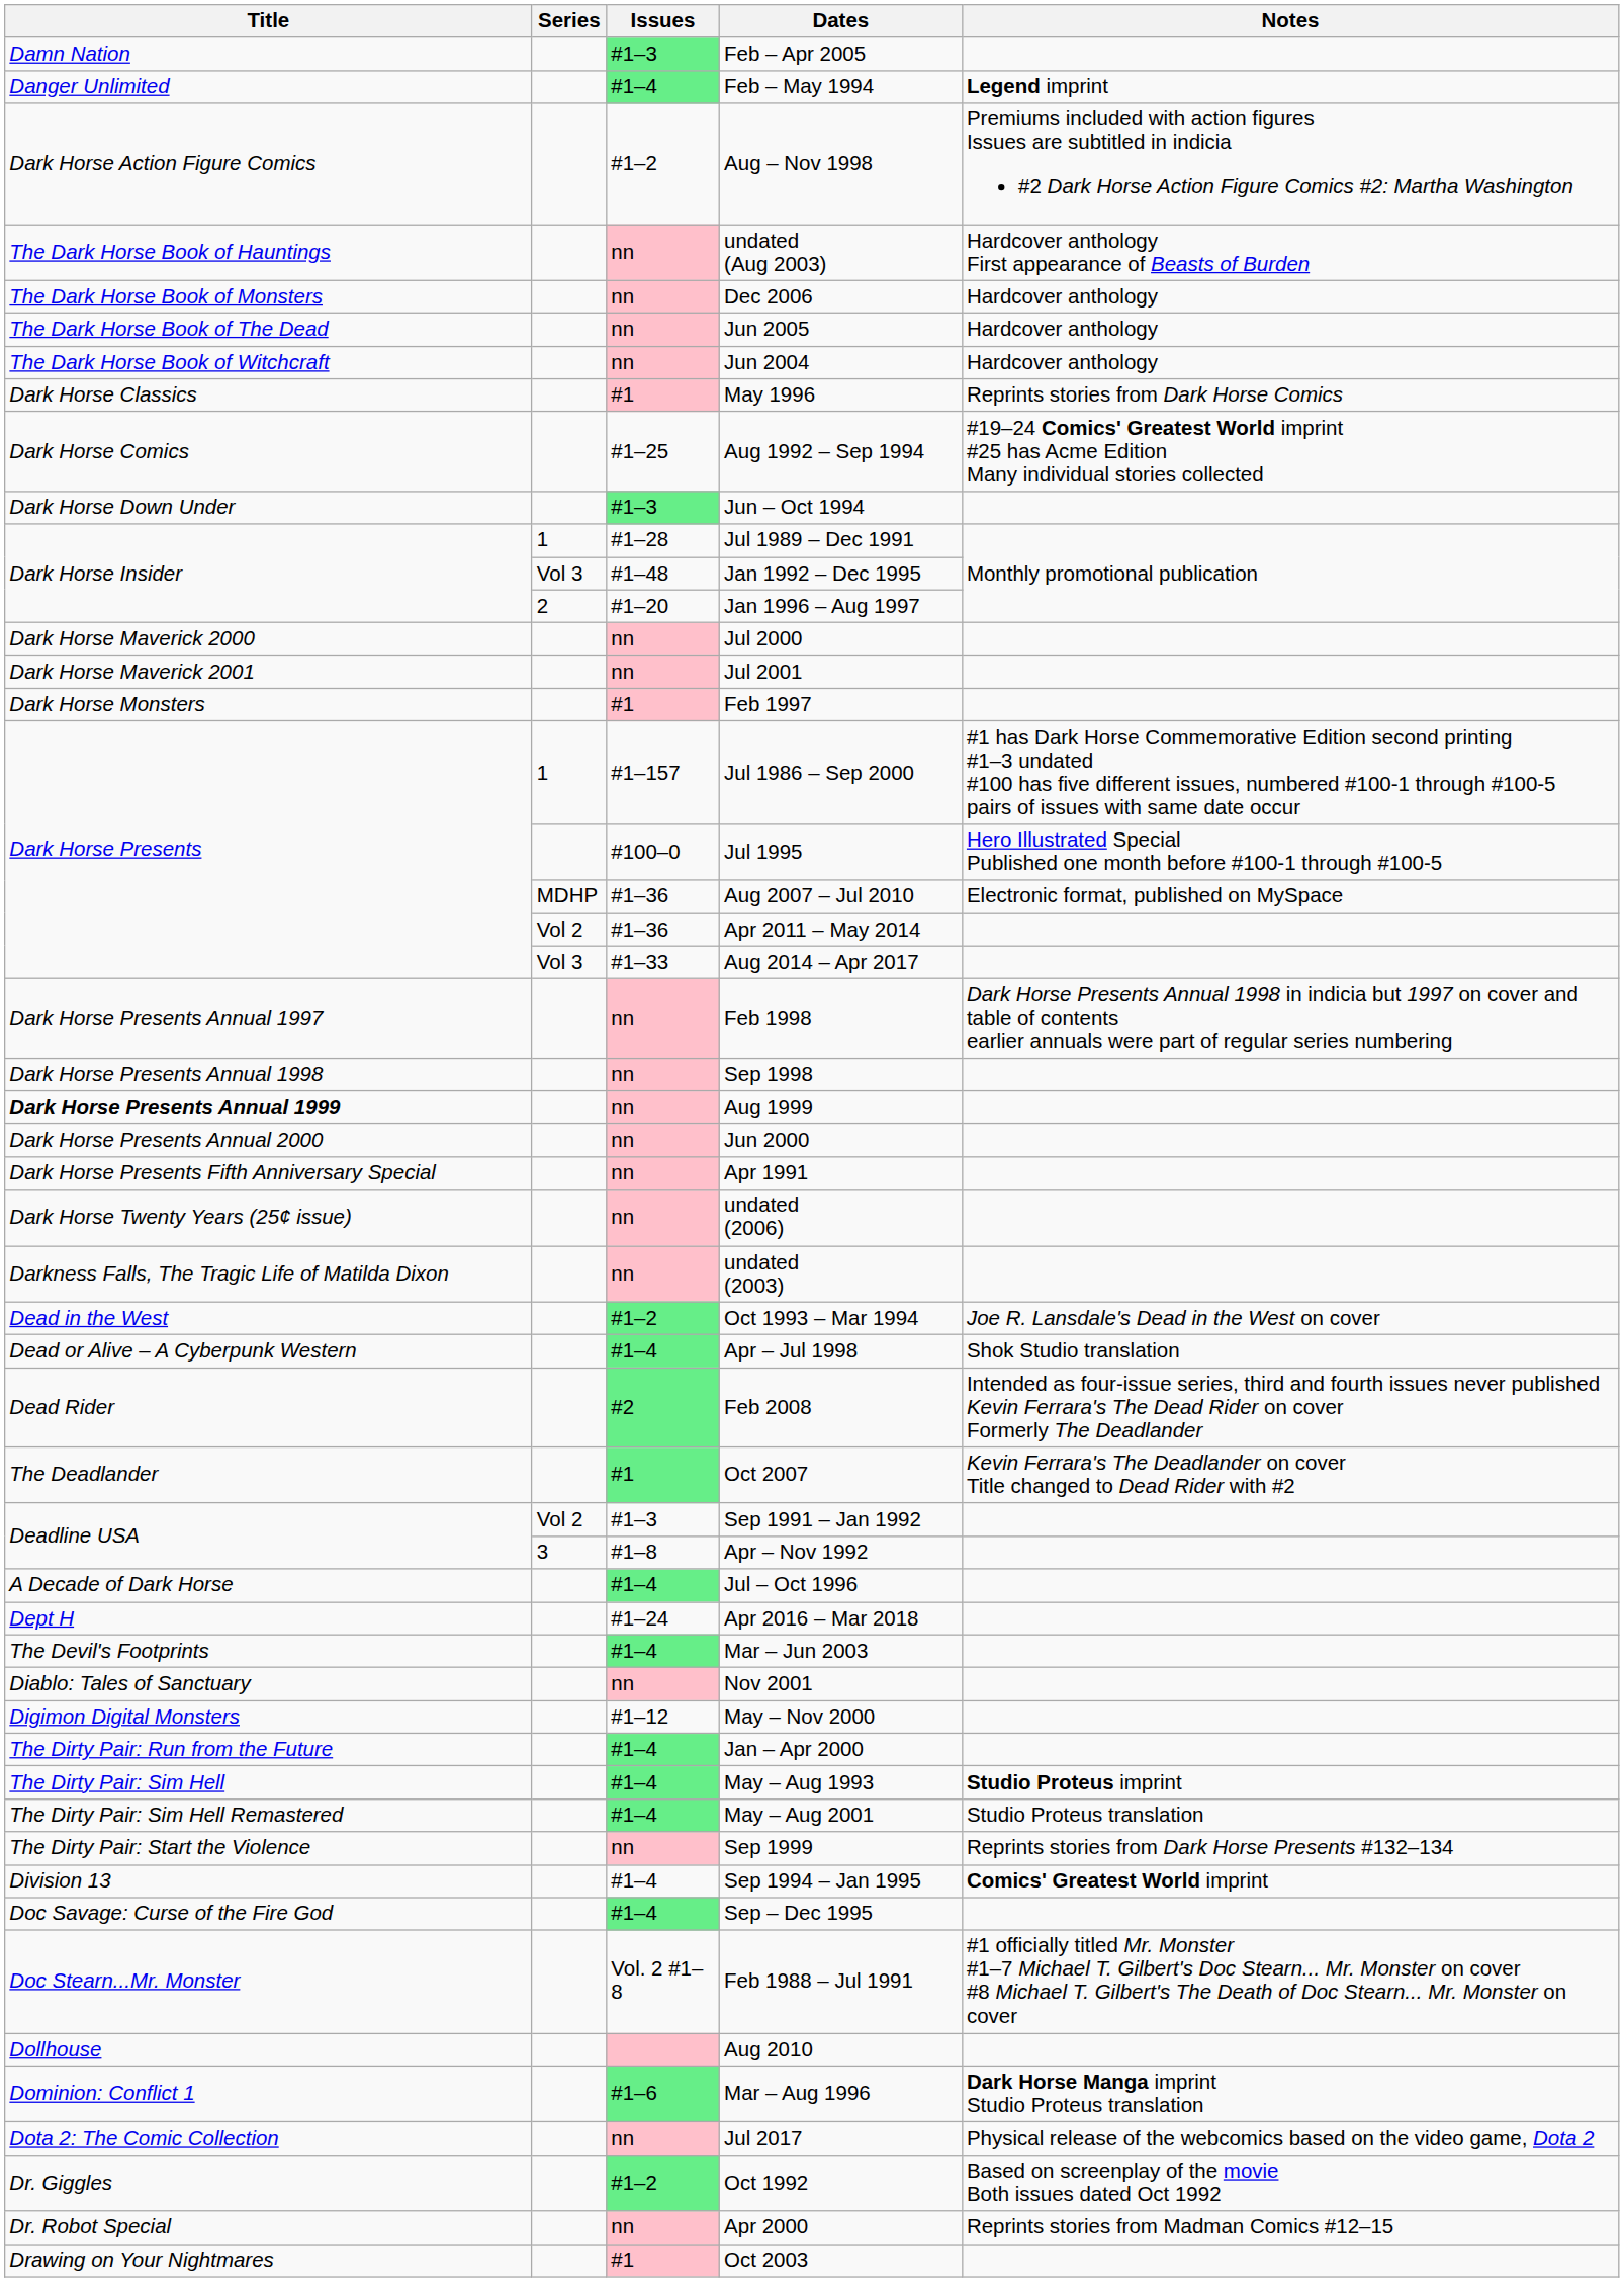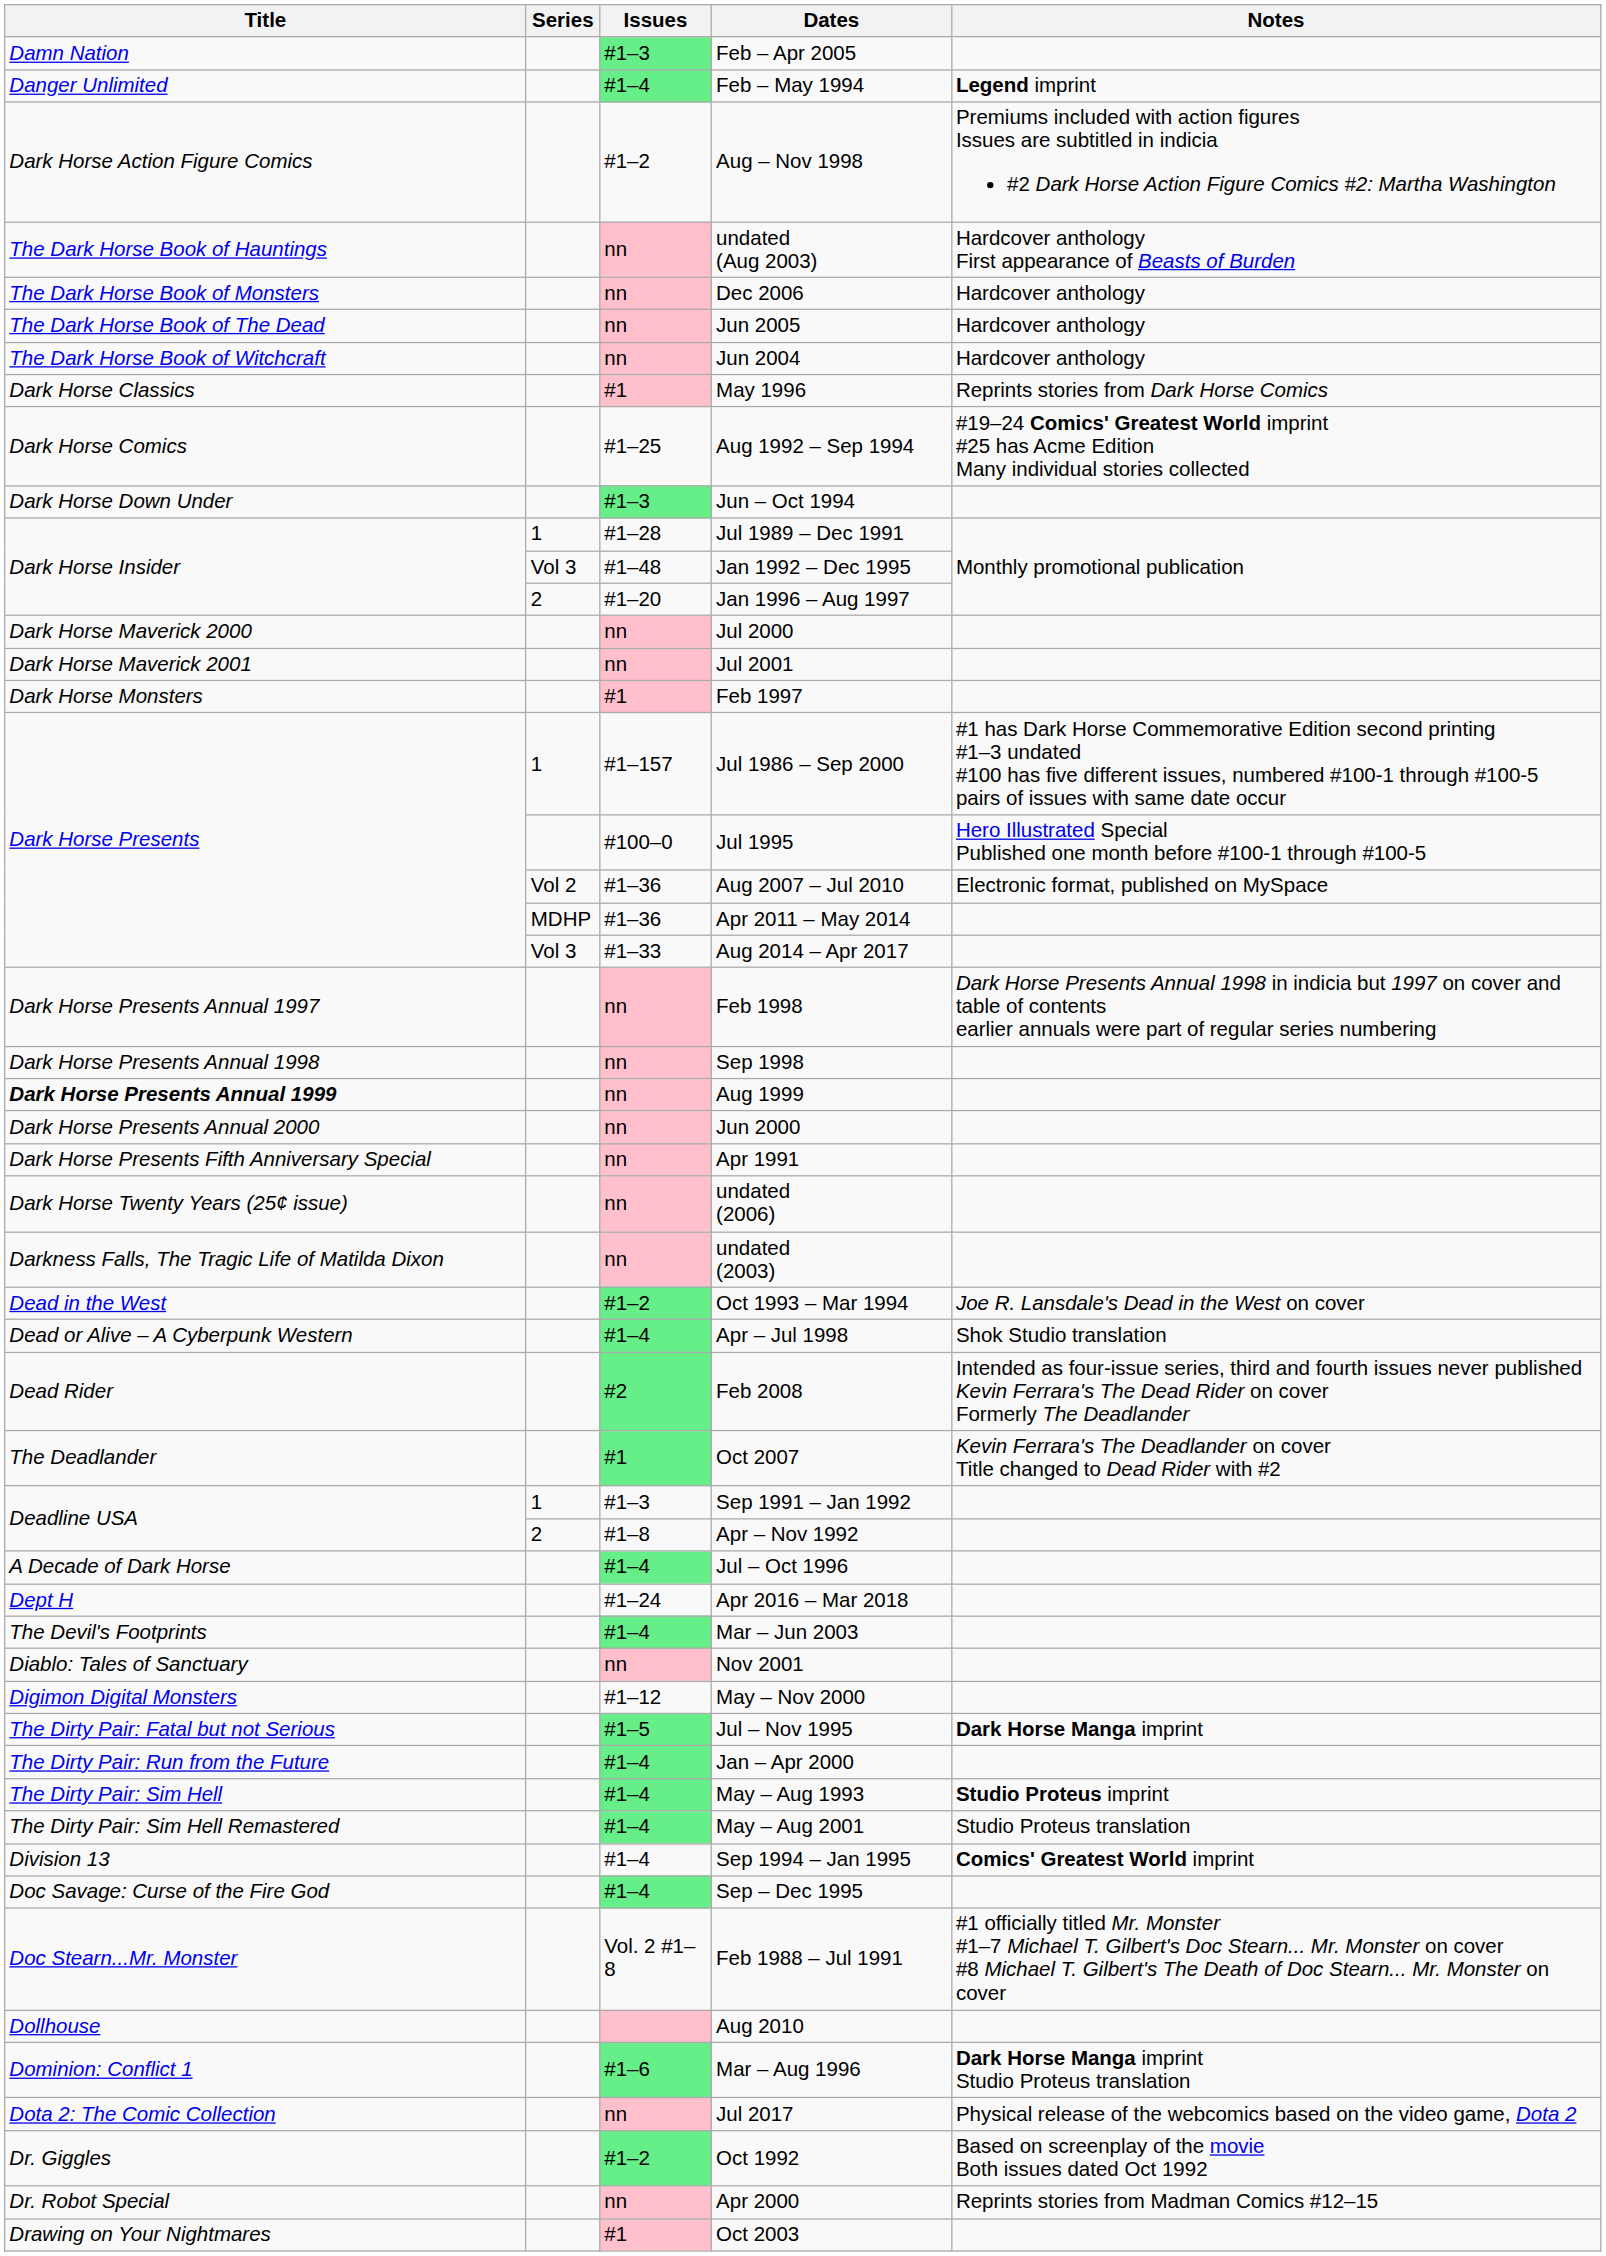Aug 2007 – Jul 2010 | Series: MDHP -> Vol 2
Apr 2011 – May 2014 | Series: Vol 2 -> MDHP
Sep 1991 – Jan 1992 | Series: Vol 2 -> 1
Apr – Nov 1992 | Series: 3 -> 2
+ row: The Dirty Pair: Fatal but not Serious | #1–5 | Jul – Nov 1995 | Dark Horse Manga imprint
- row: The Dirty Pair: Start the Violence | nn | Sep 1999 | Reprints stories from Dark Horse Presents #132–134
